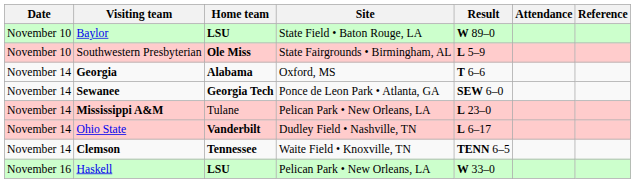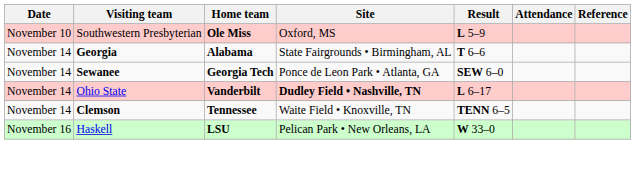- row: November 10 | Baylor | LSU | State Field • Baton Rouge, LA | W 89–0
Southwestern Presbyterian | Site: State Fairgrounds • Birmingham, AL -> Oxford, MS
Georgia | Site: Oxford, MS -> State Fairgrounds • Birmingham, AL
- row: November 14 | Mississippi A&M | Tulane | Pelican Park • New Orleans, LA | L 23–0
Ohio State | Site: normal -> bold
